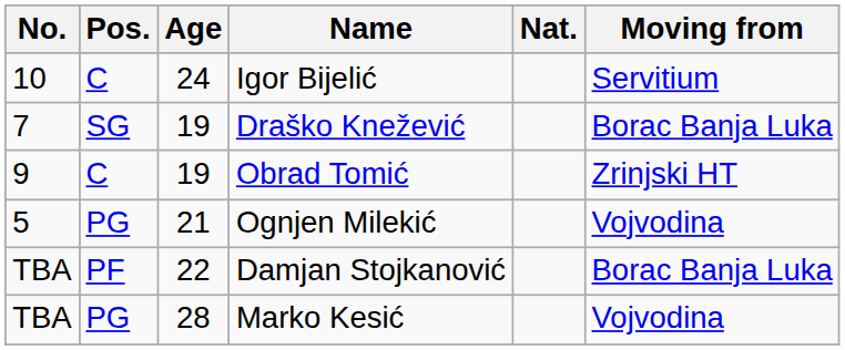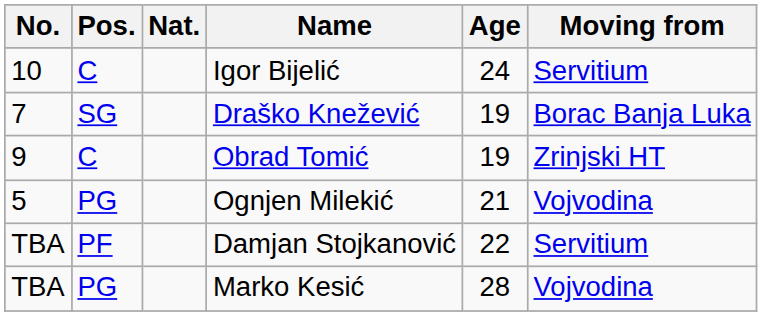columns swapped: Nat. <-> Age
Damjan Stojkanović | Moving from: Borac Banja Luka -> Servitium
